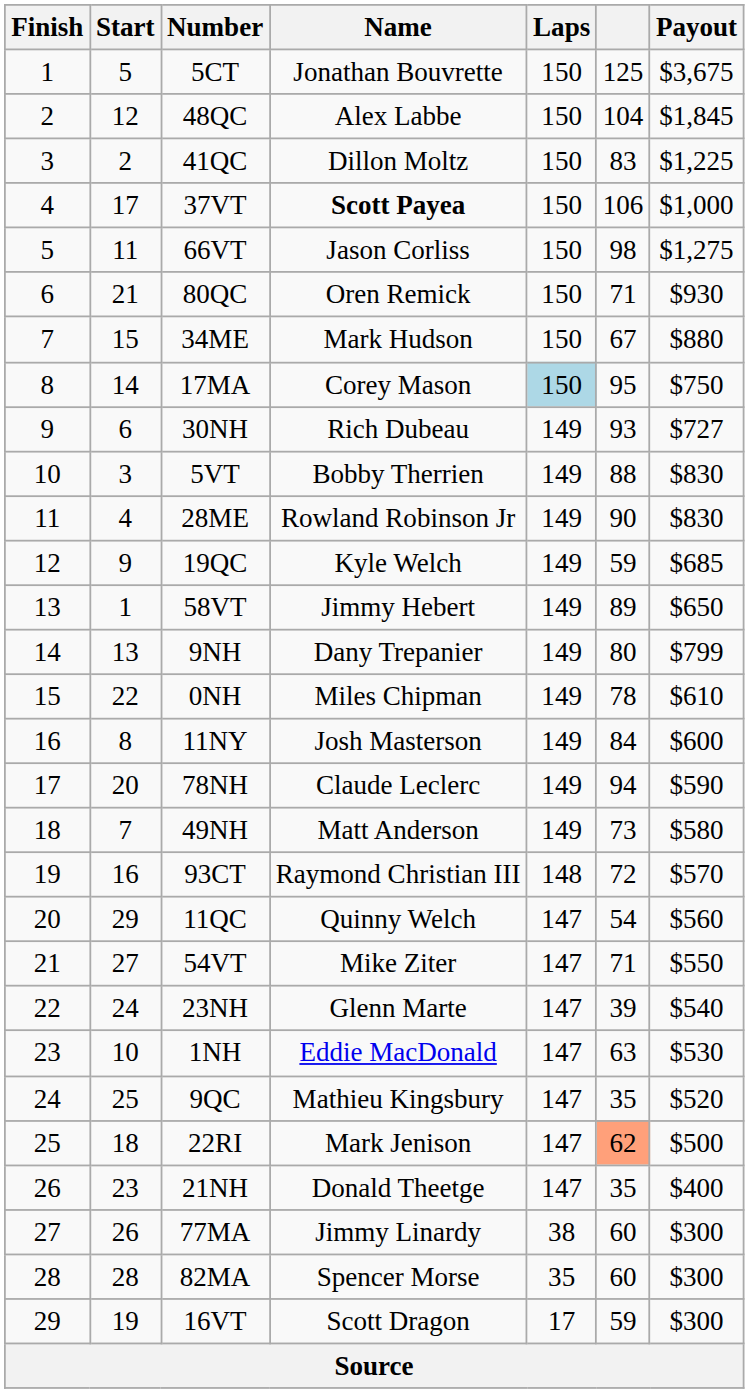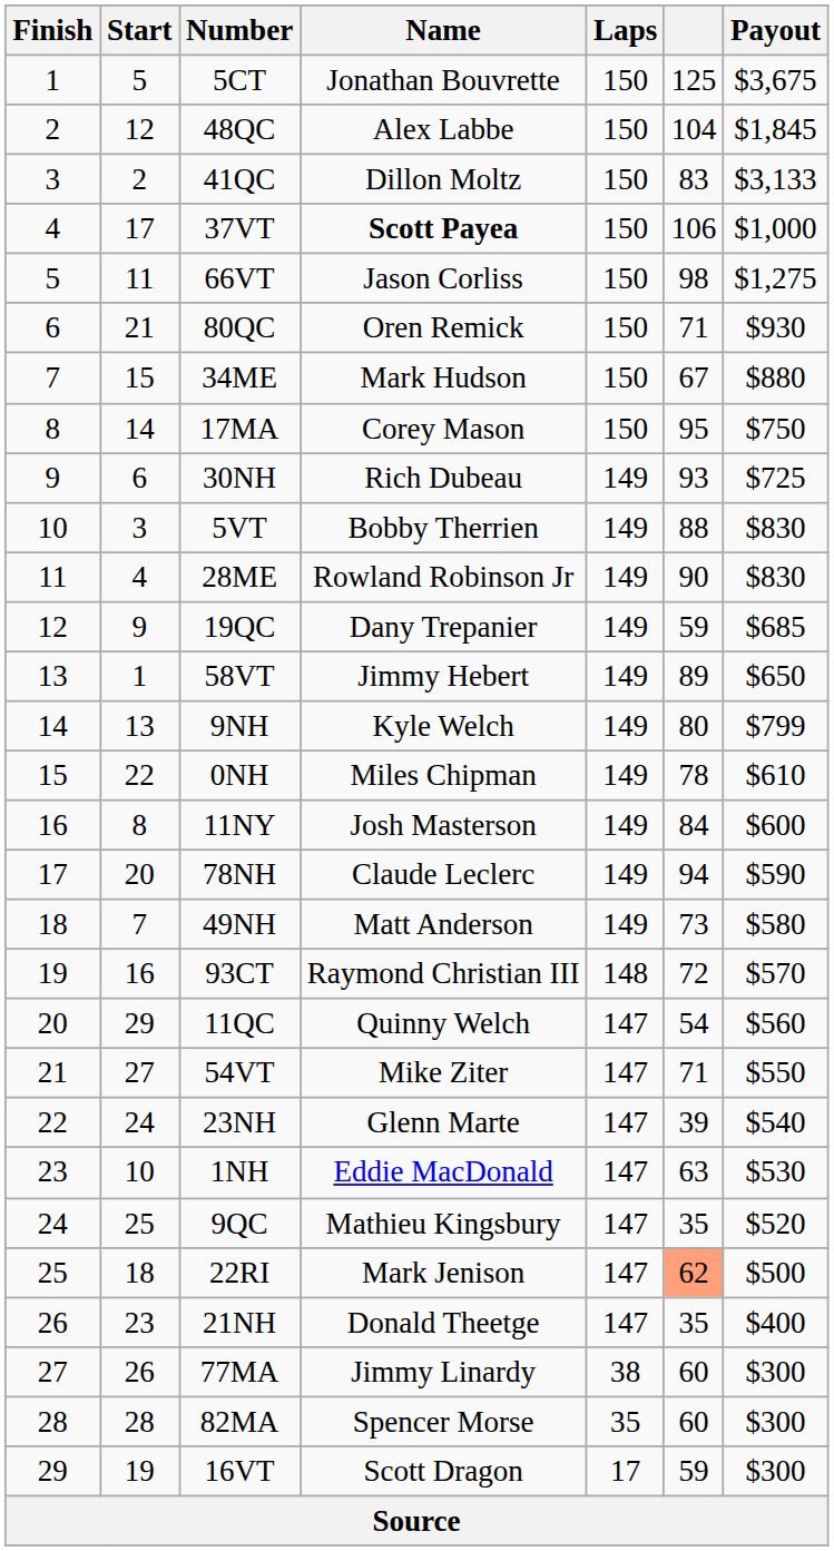41QC | Payout: $1,225 -> $3,133
17MA | Laps: lightblue background -> no background
30NH | Payout: $727 -> $725
19QC | Name: Kyle Welch -> Dany Trepanier
9NH | Name: Dany Trepanier -> Kyle Welch
